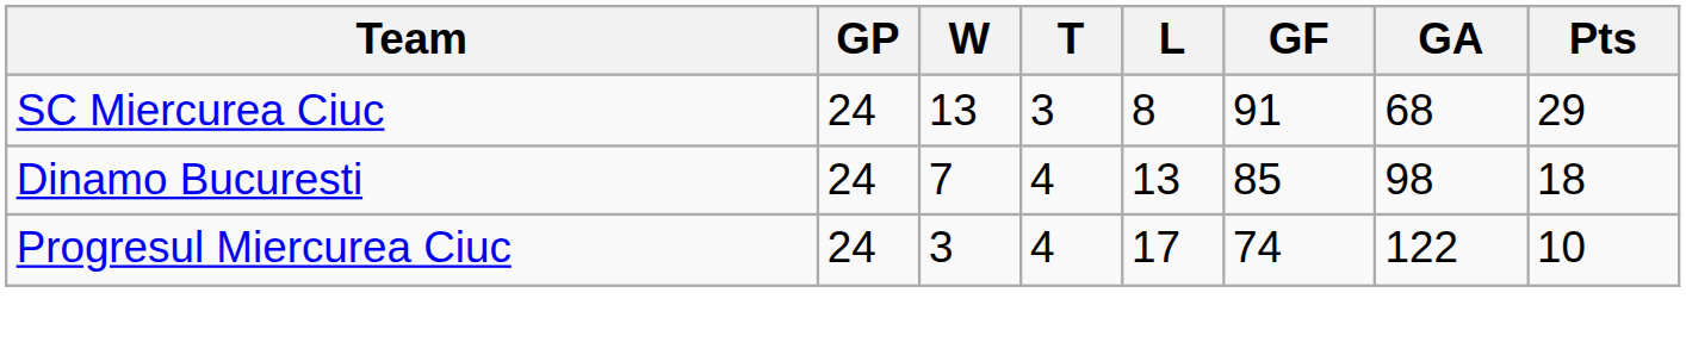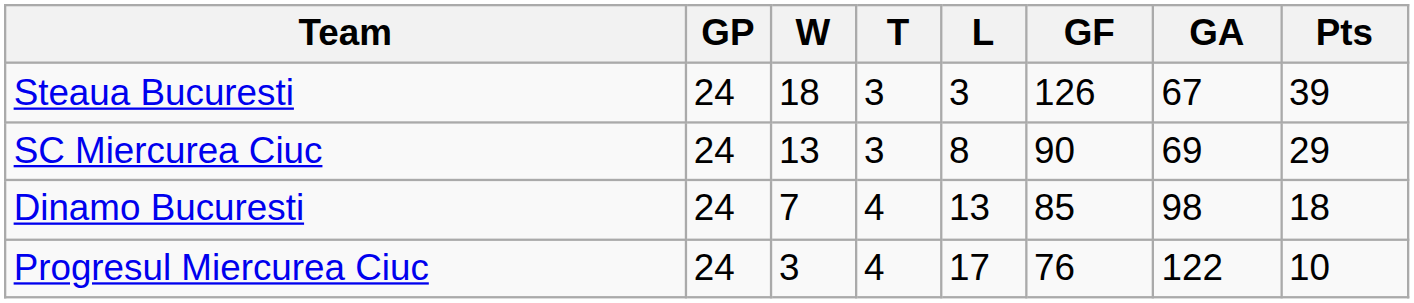+ row: Steaua Bucuresti | 24 | 18 | 3 | 3 | 126 | 67 | 39
SC Miercurea Ciuc | GF: 91 -> 90
SC Miercurea Ciuc | GA: 68 -> 69
Progresul Miercurea Ciuc | GF: 74 -> 76
